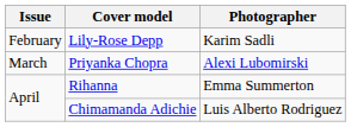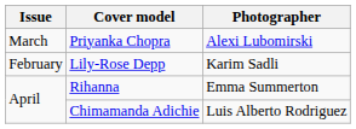rows swapped: Lily-Rose Depp <-> Priyanka Chopra
